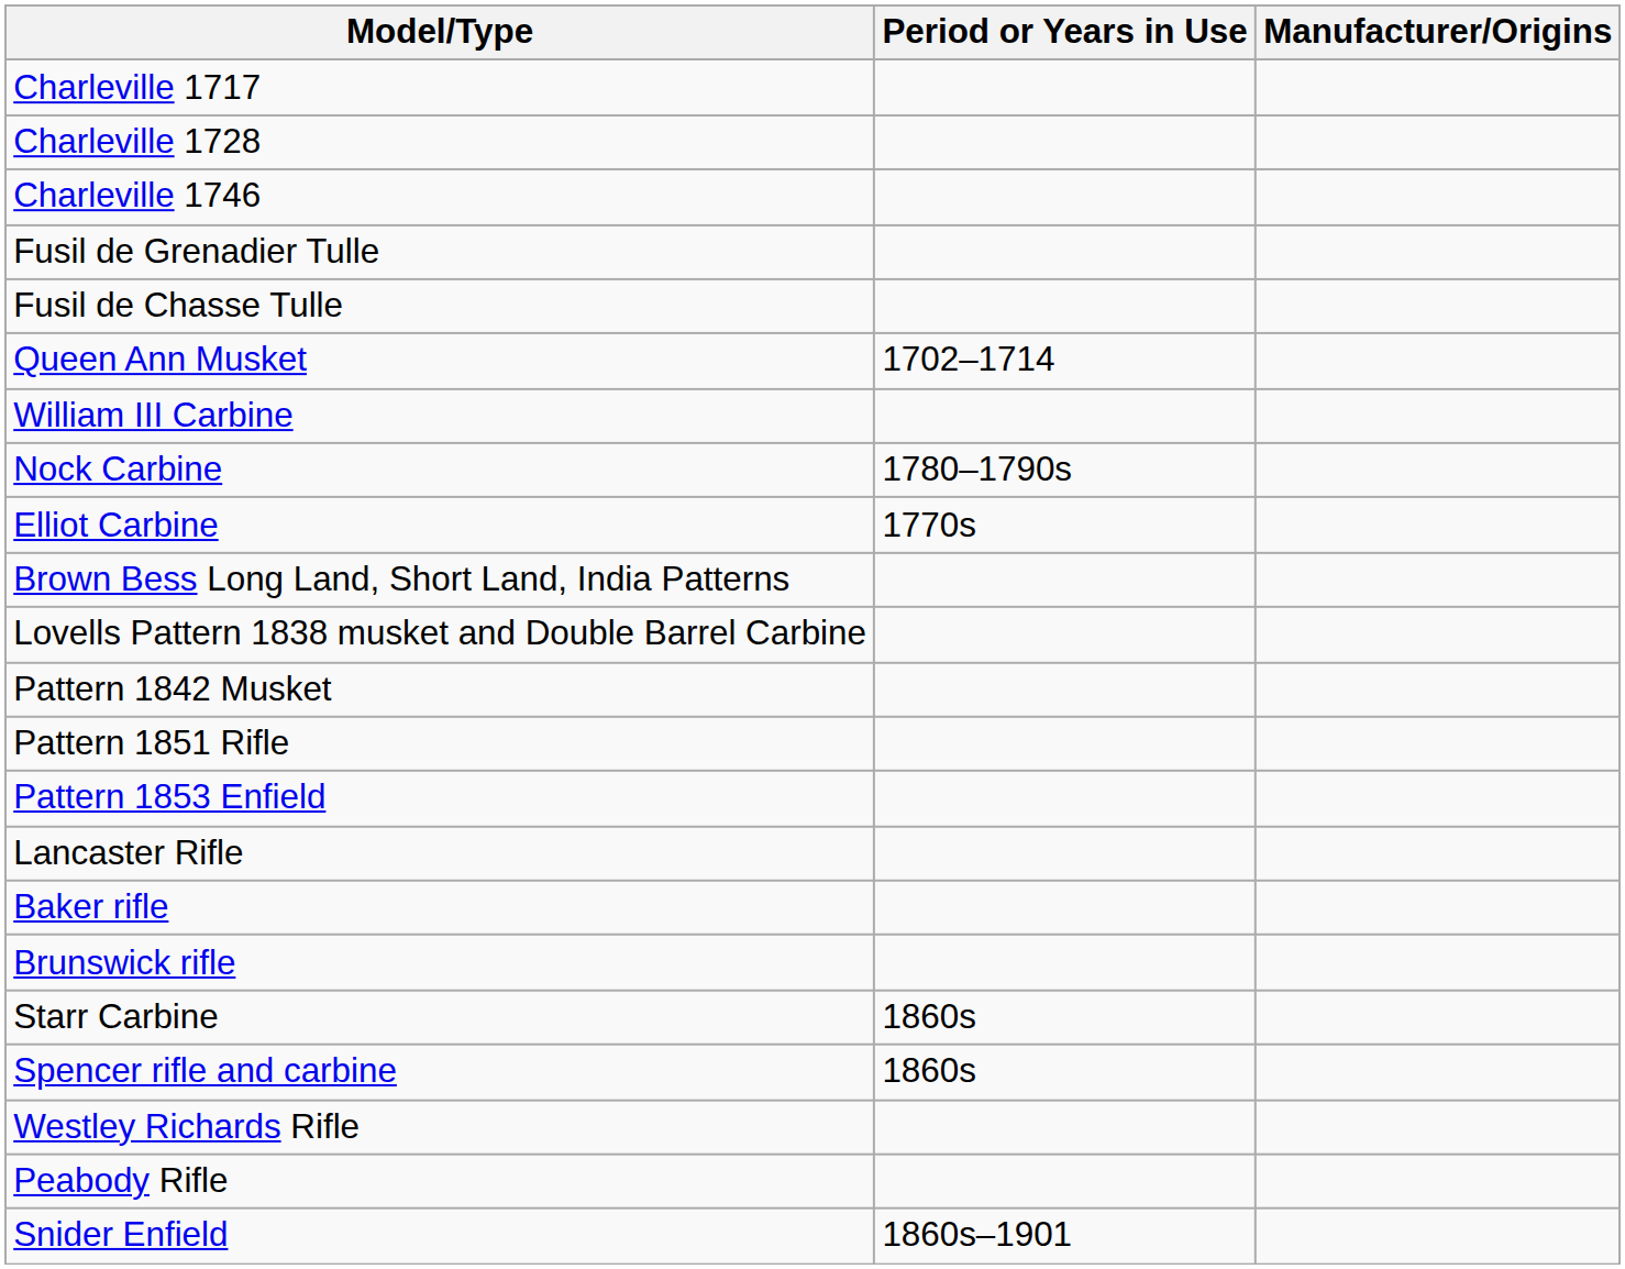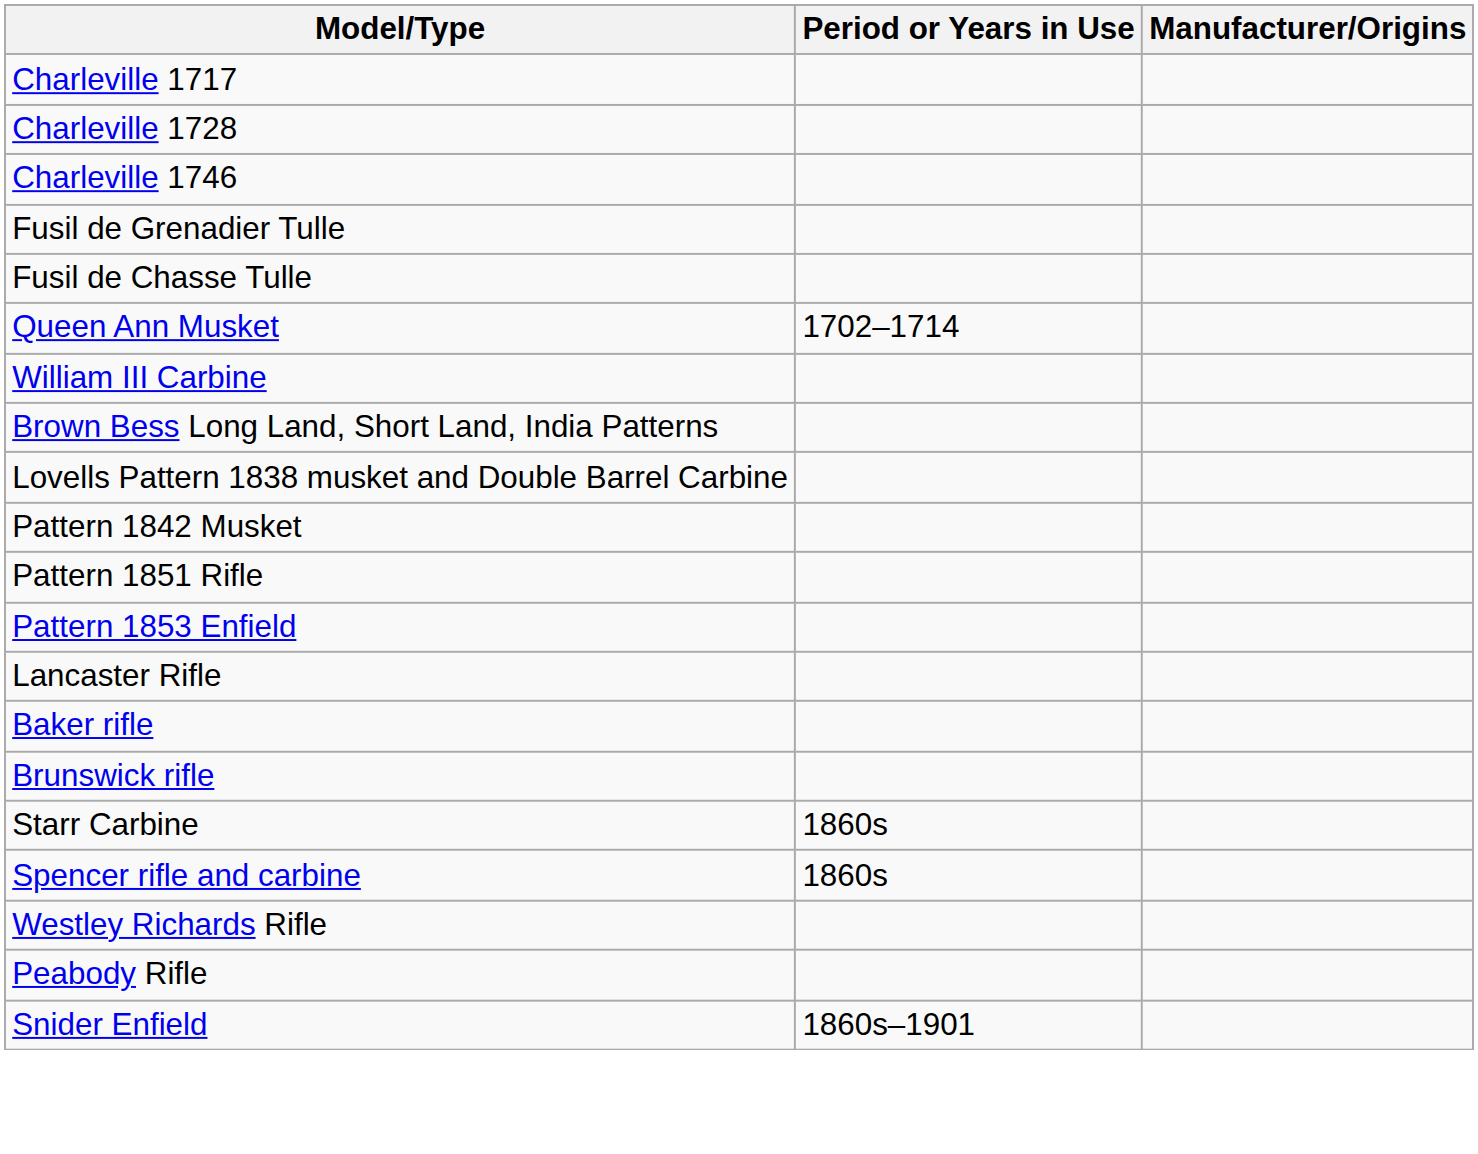- row: Nock Carbine | 1780–1790s
- row: Elliot Carbine | 1770s
